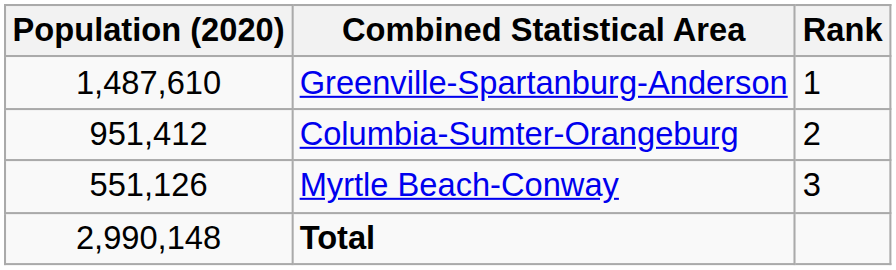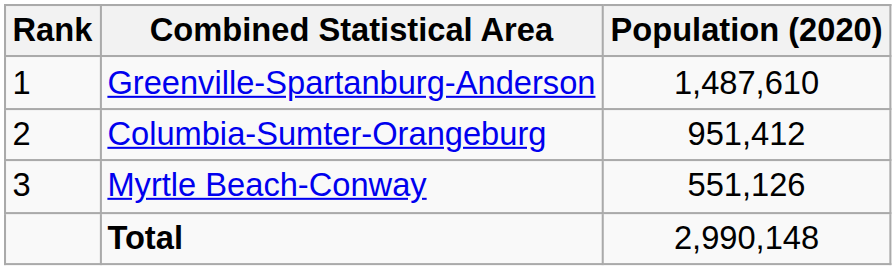columns swapped: Rank <-> Population (2020)
